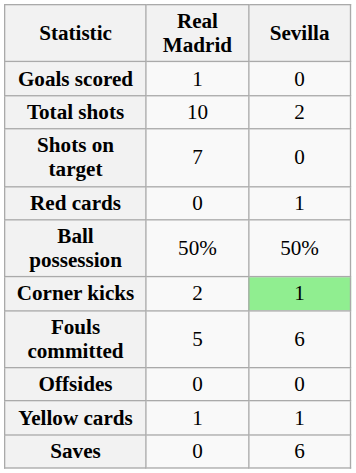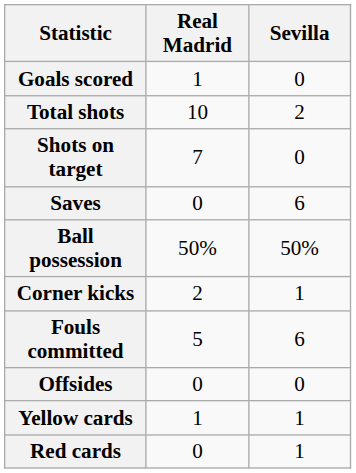rows swapped: Saves <-> Red cards
Corner kicks | Sevilla: lightgreen background -> no background
